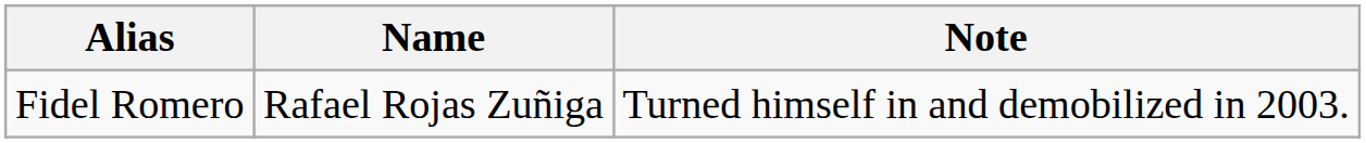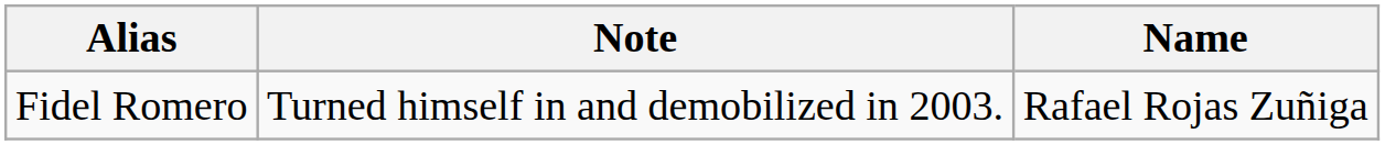columns swapped: Name <-> Note
